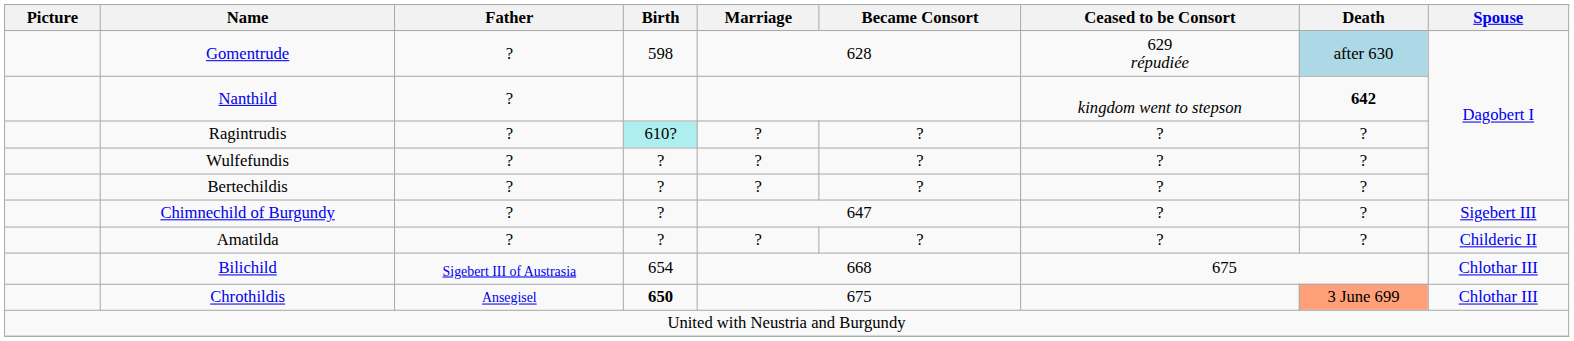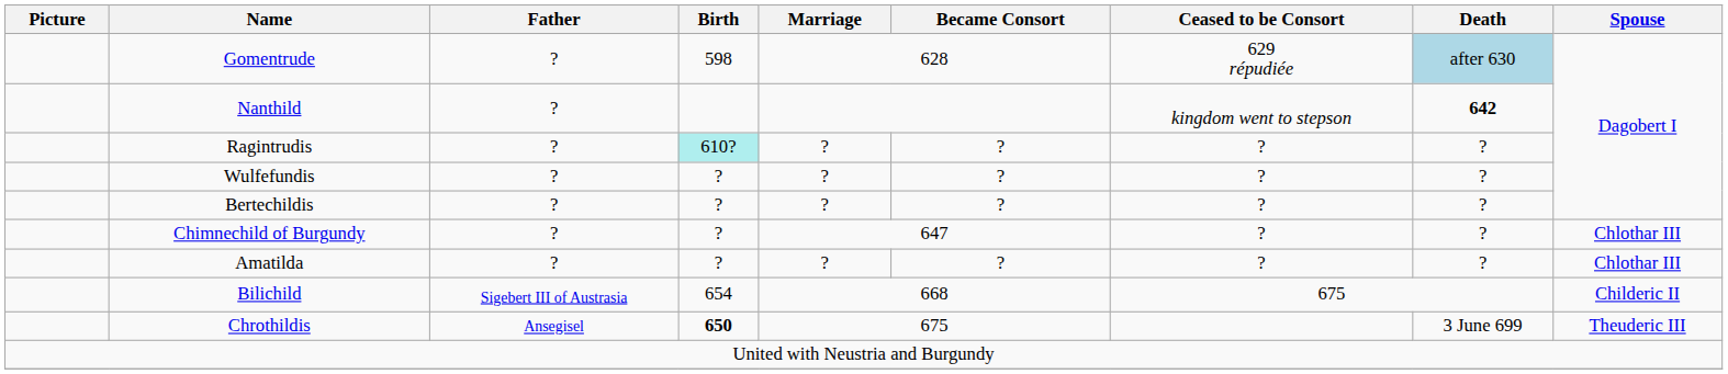Chimnechild of Burgundy | Spouse: Sigebert III -> Chlothar III
Amatilda | Spouse: Childeric II -> Chlothar III
Bilichild | Spouse: Chlothar III -> Childeric II
Chrothildis | Death: lightsalmon background -> no background
Chrothildis | Spouse: Chlothar III -> Theuderic III
